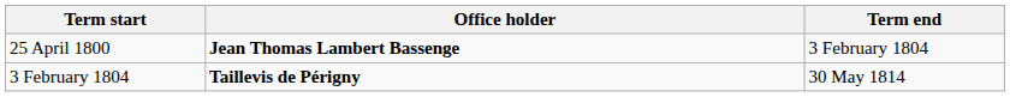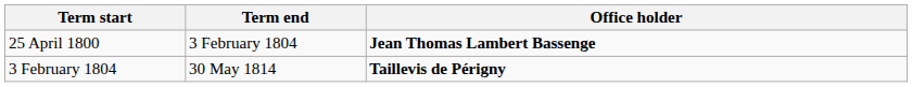columns swapped: Term end <-> Office holder
